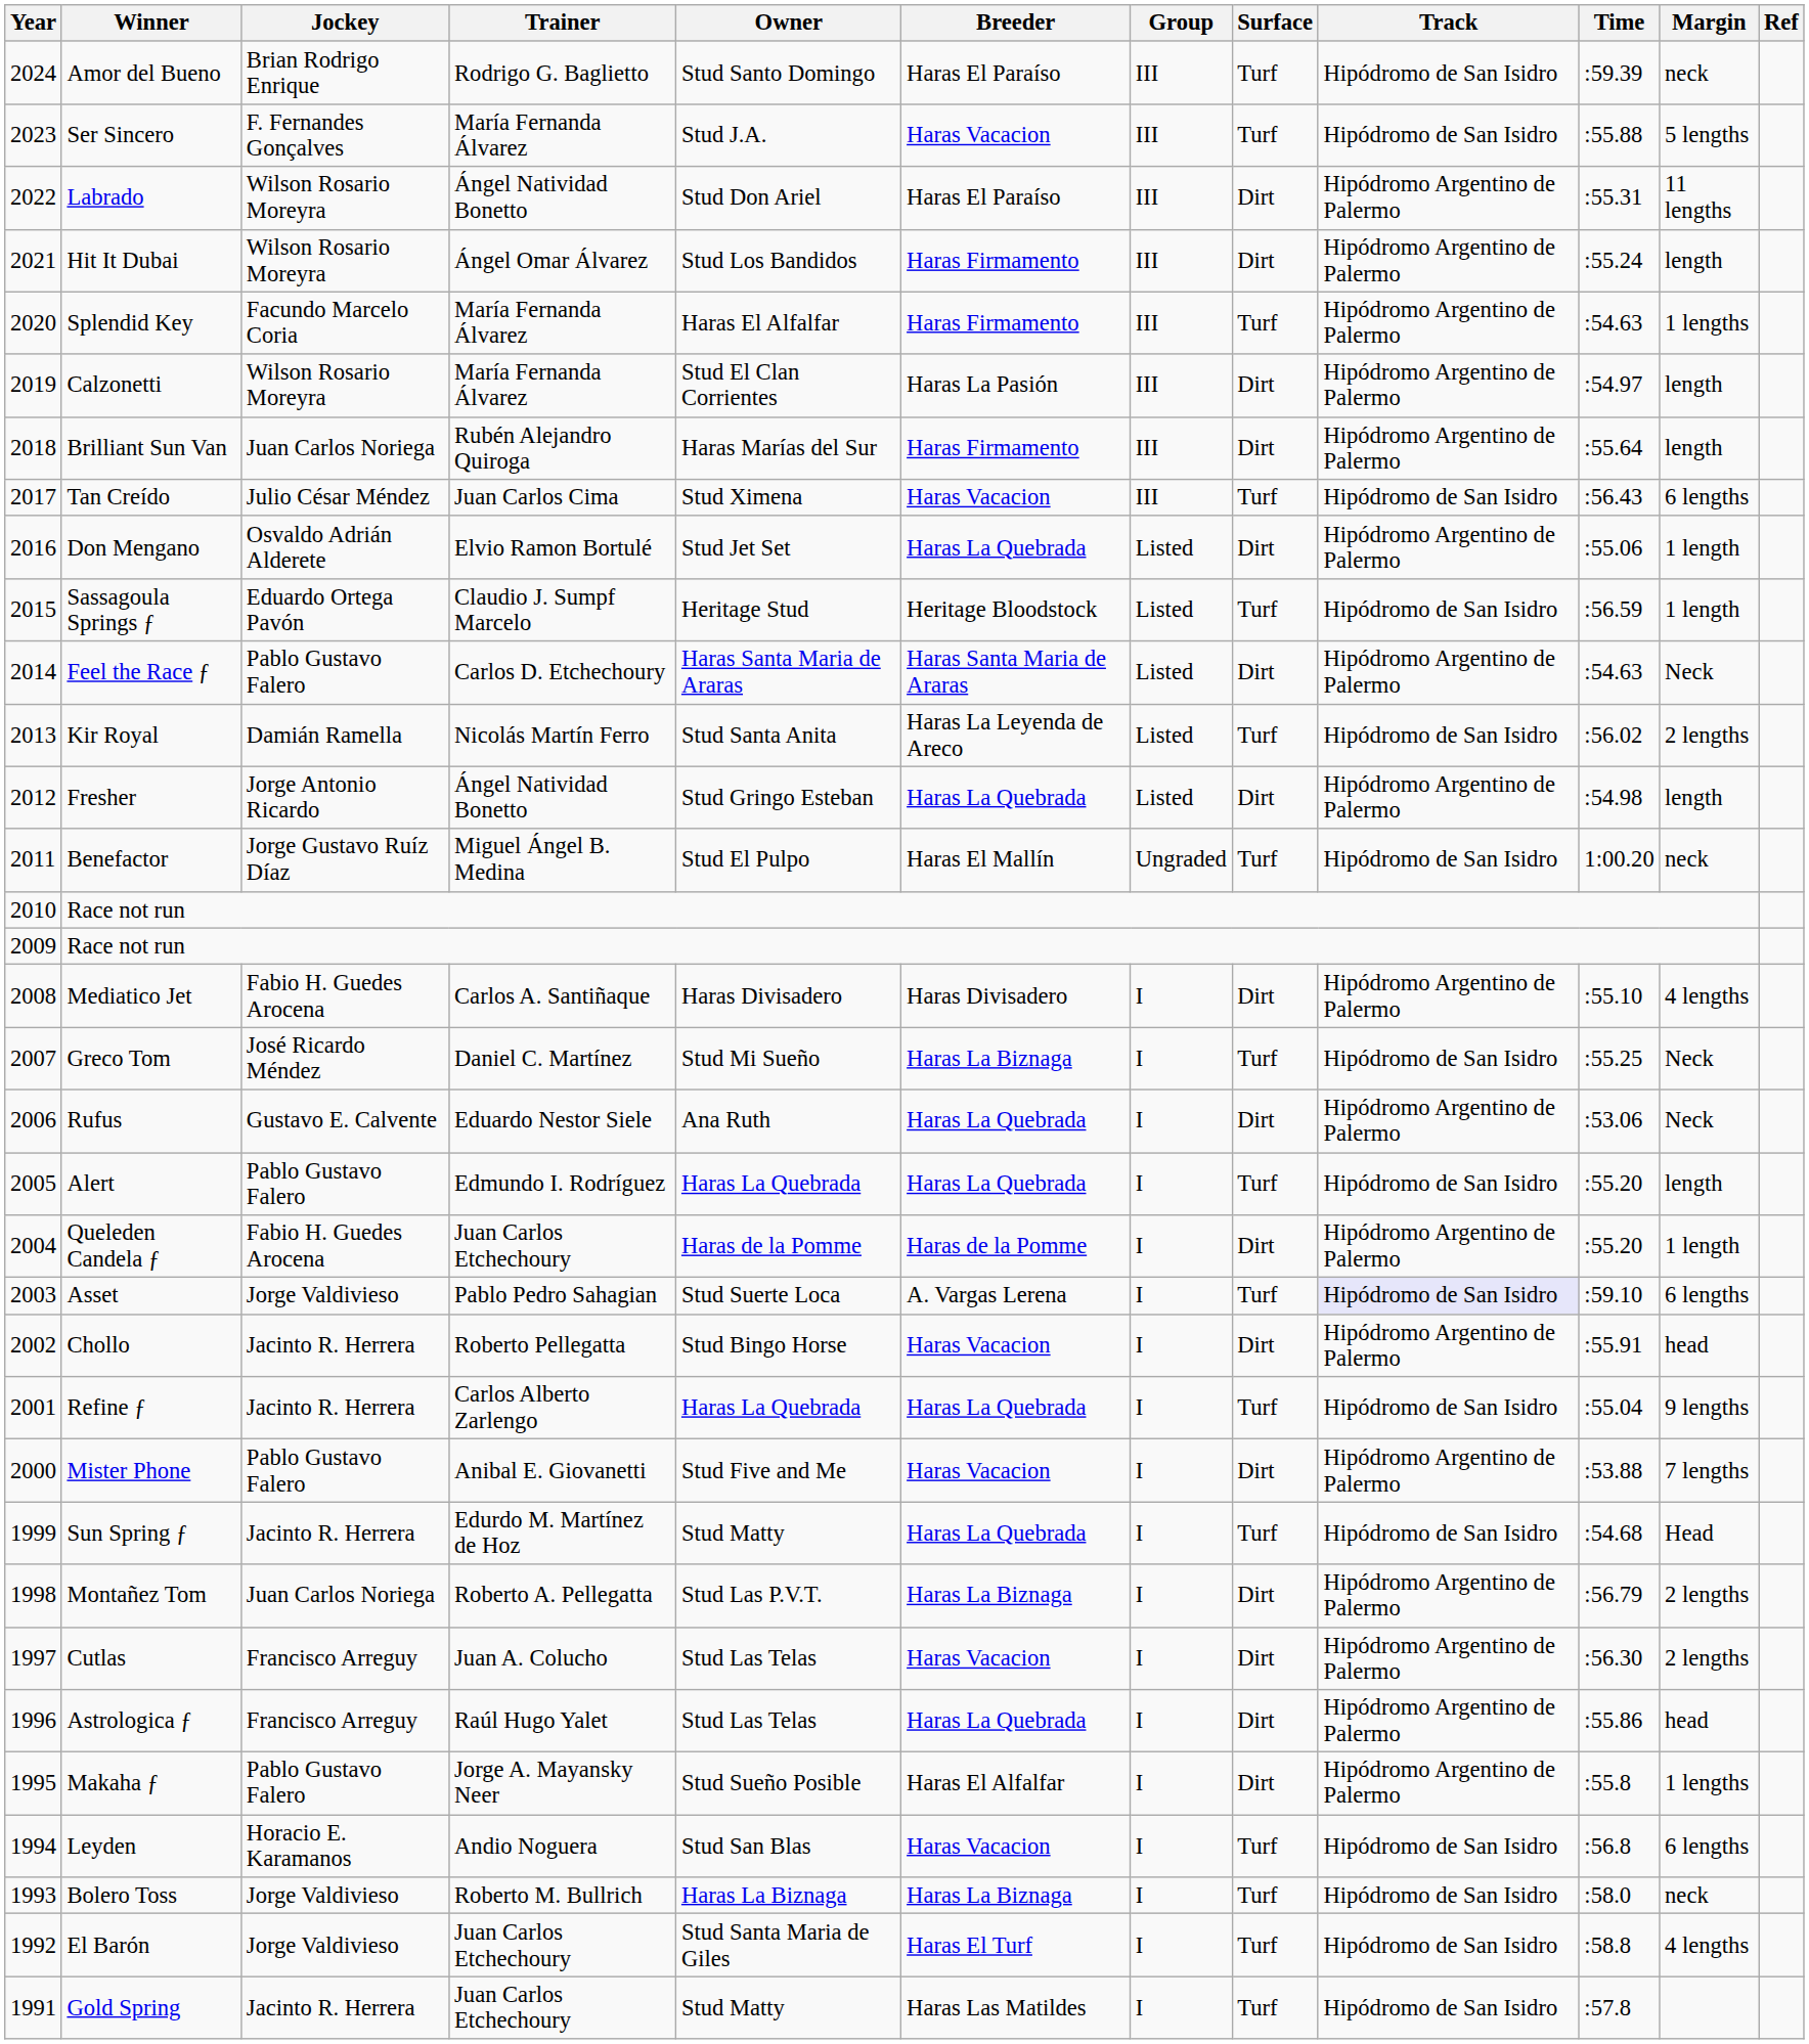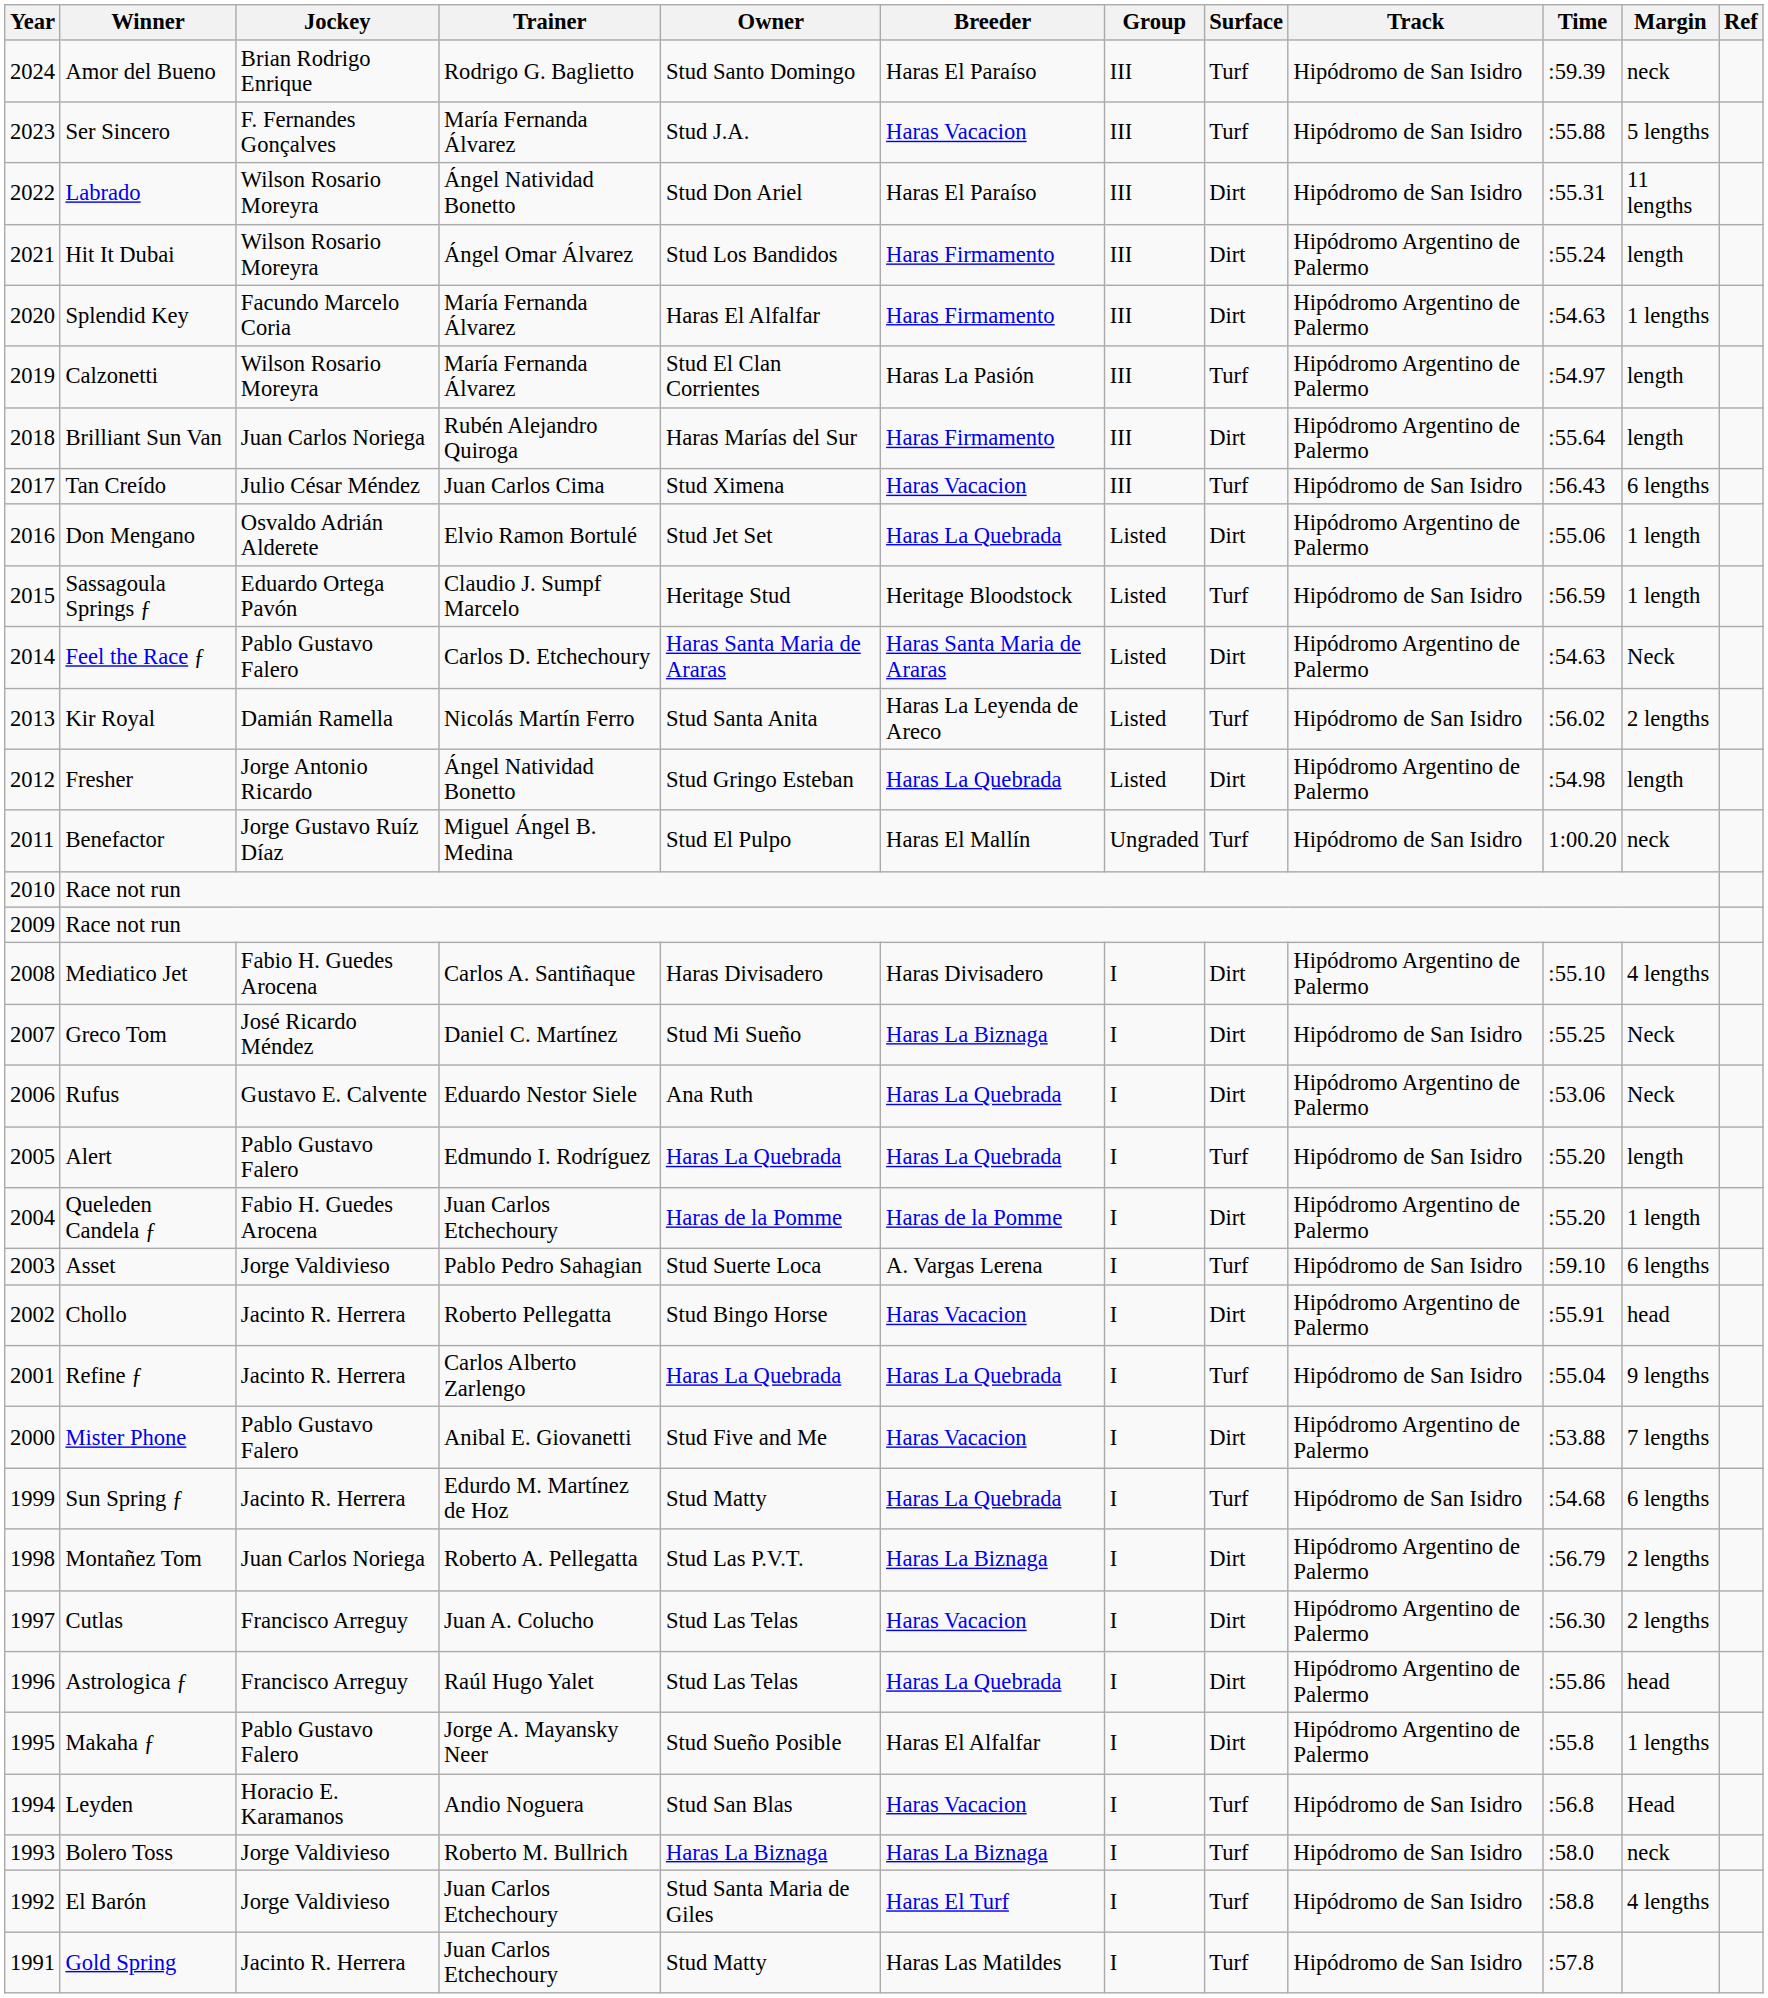Labrado | Track: Hipódromo Argentino de Palermo -> Hipódromo de San Isidro
Splendid Key | Surface: Turf -> Dirt
Calzonetti | Surface: Dirt -> Turf
Greco Tom | Surface: Turf -> Dirt
Asset | Track: lavender background -> no background
Sun Spring ƒ | Margin: Head -> 6 lengths
Leyden | Margin: 6 lengths -> Head
